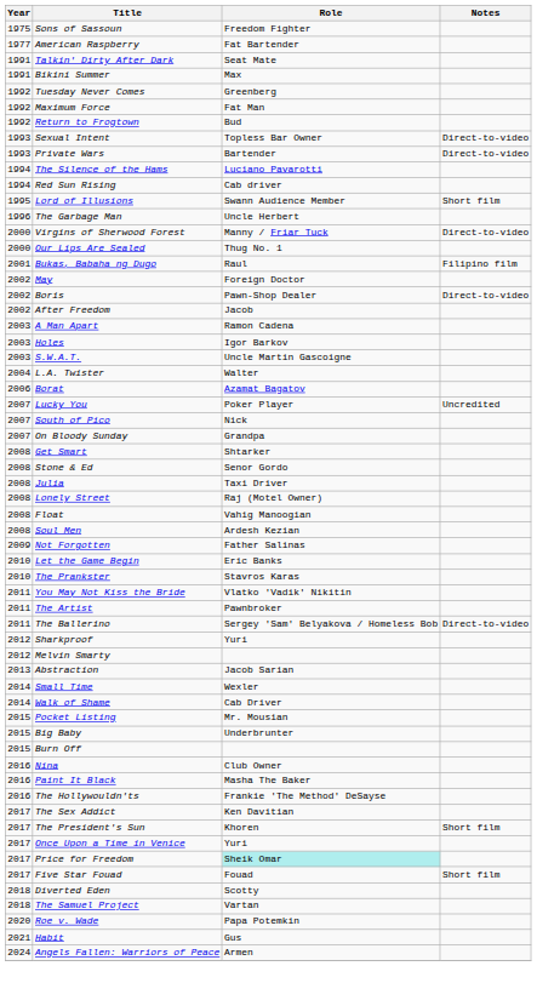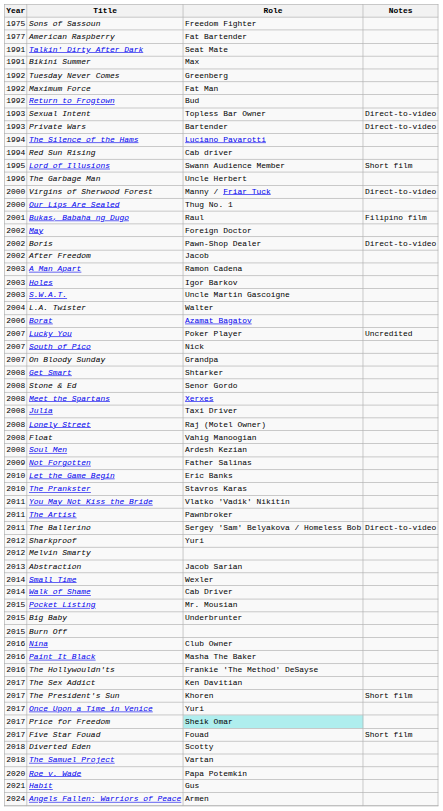+ row: 2008 | Meet the Spartans | Xerxes
